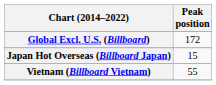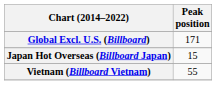Global Excl. U.S. (Billboard) | Peak position: 172 -> 171
